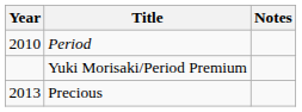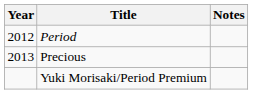Period | Year: 2010 -> 2012
rows swapped: Yuki Morisaki/Period Premium <-> Precious
